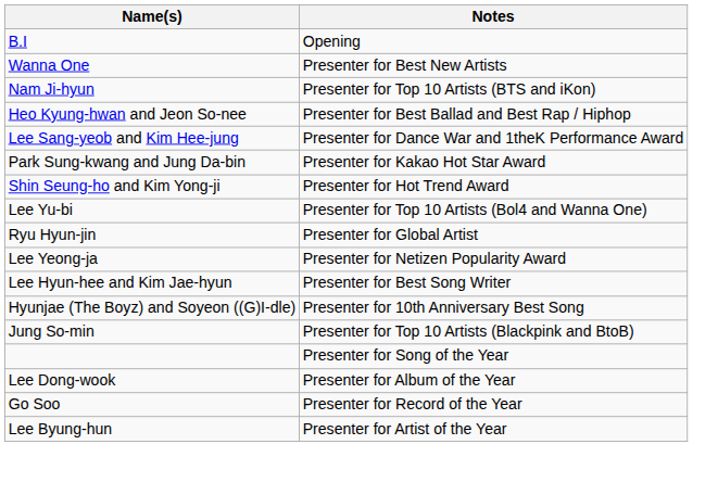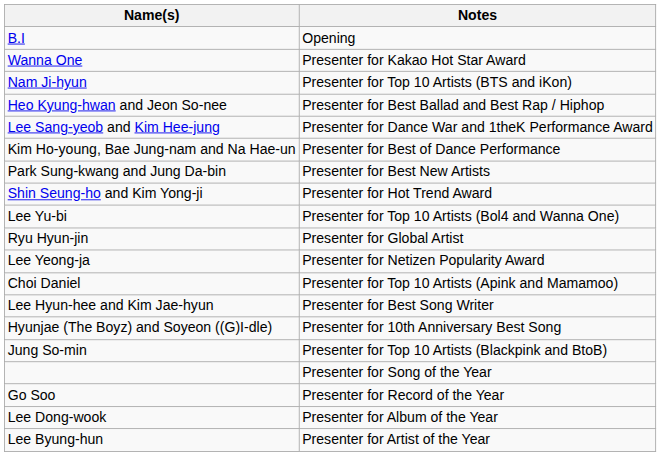Wanna One | Notes: Presenter for Best New Artists -> Presenter for Kakao Hot Star Award
+ row: Kim Ho-young, Bae Jung-nam and Na Hae-un | Presenter for Best of Dance Performance
Park Sung-kwang and Jung Da-bin | Notes: Presenter for Kakao Hot Star Award -> Presenter for Best New Artists
+ row: Choi Daniel | Presenter for Top 10 Artists (Apink and Mamamoo)
rows swapped: Lee Dong-wook <-> Go Soo
